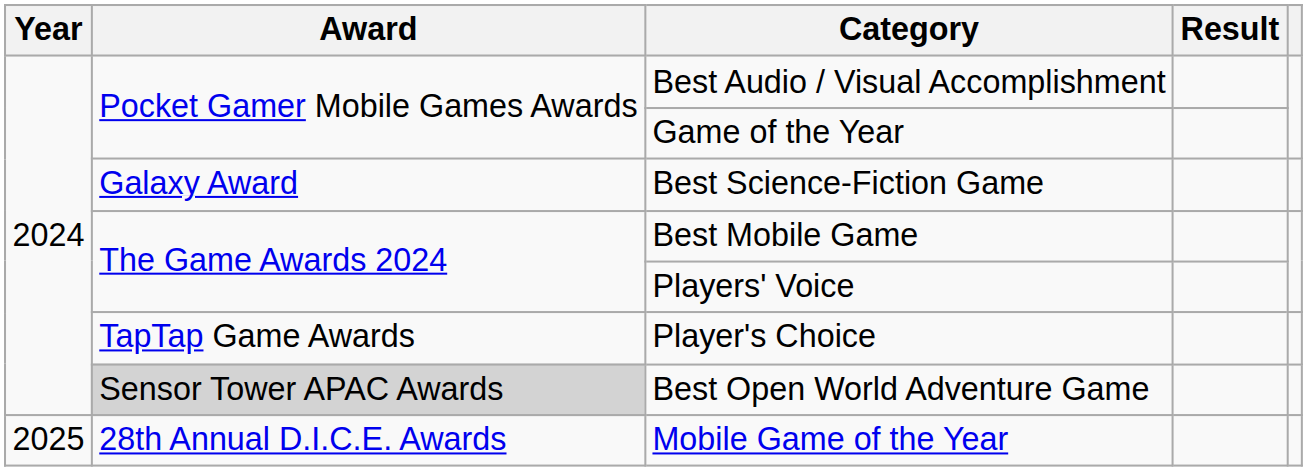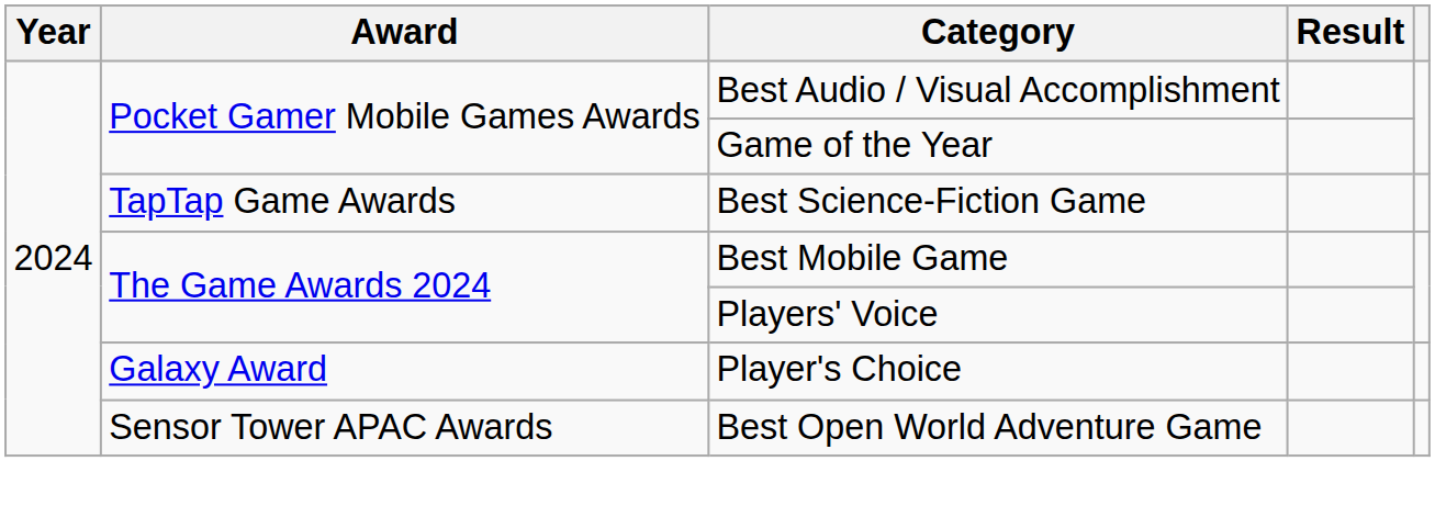Best Science-Fiction Game | Award: Galaxy Award -> TapTap Game Awards
Player's Choice | Award: TapTap Game Awards -> Galaxy Award
Best Open World Adventure Game | Award: lightgrey background -> no background
- row: 2025 | 28th Annual D.I.C.E. Awards | Mobile Game of the Year
